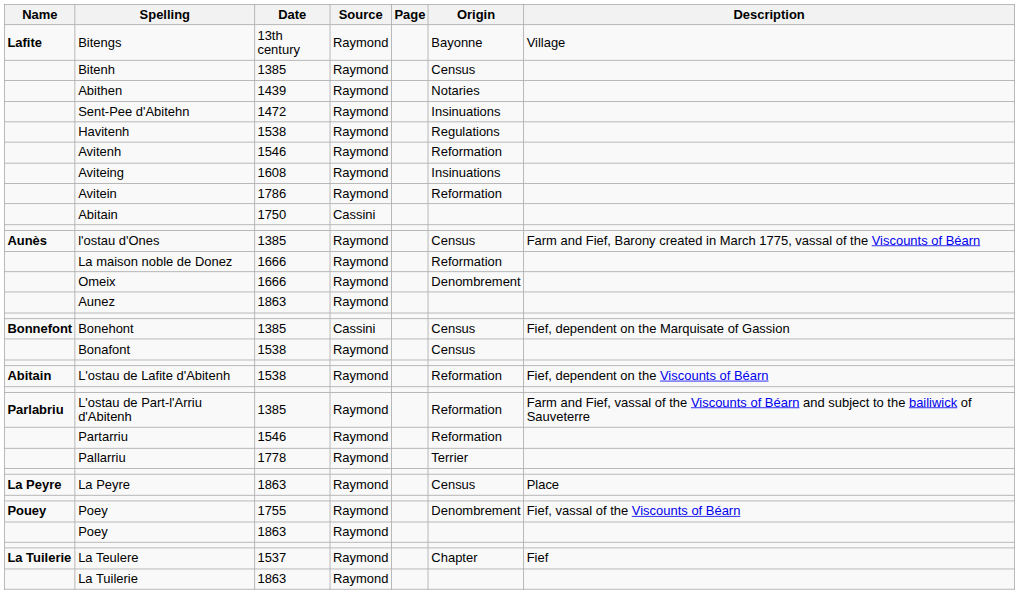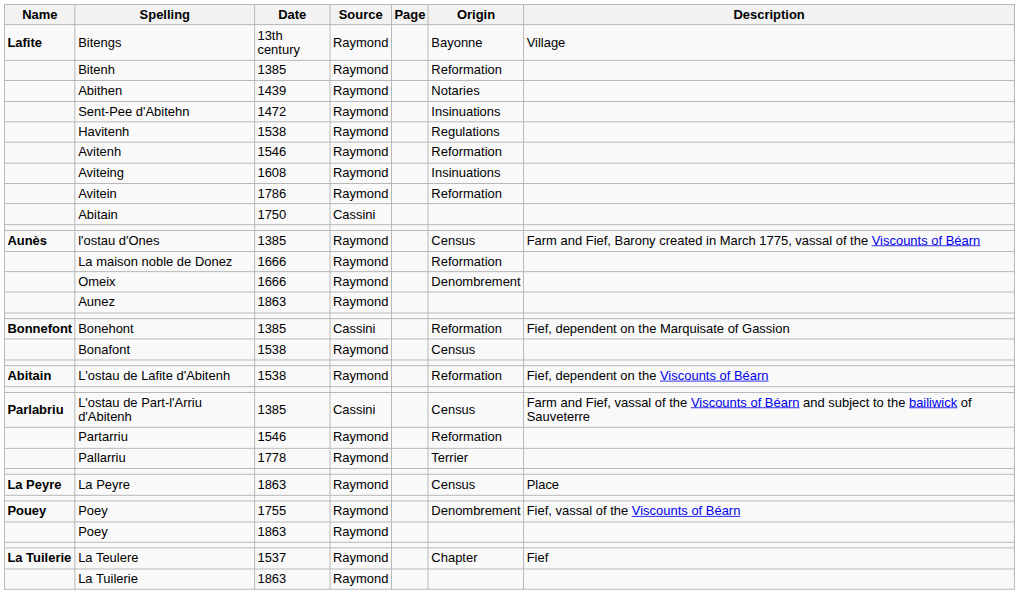Bitenh | Origin: Census -> Reformation
Bonehont | Origin: Census -> Reformation
L'ostau de Part-l'Arriu d'Abitenh | Source: Raymond -> Cassini
L'ostau de Part-l'Arriu d'Abitenh | Origin: Reformation -> Census
